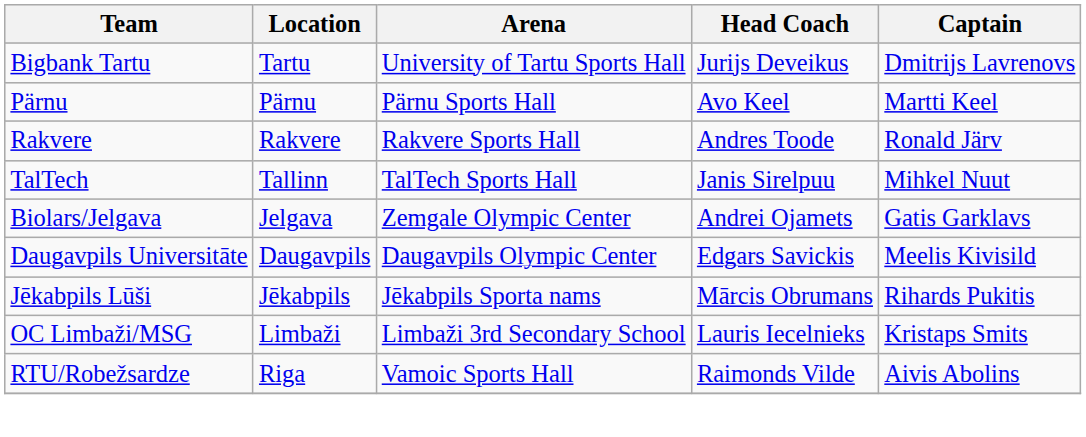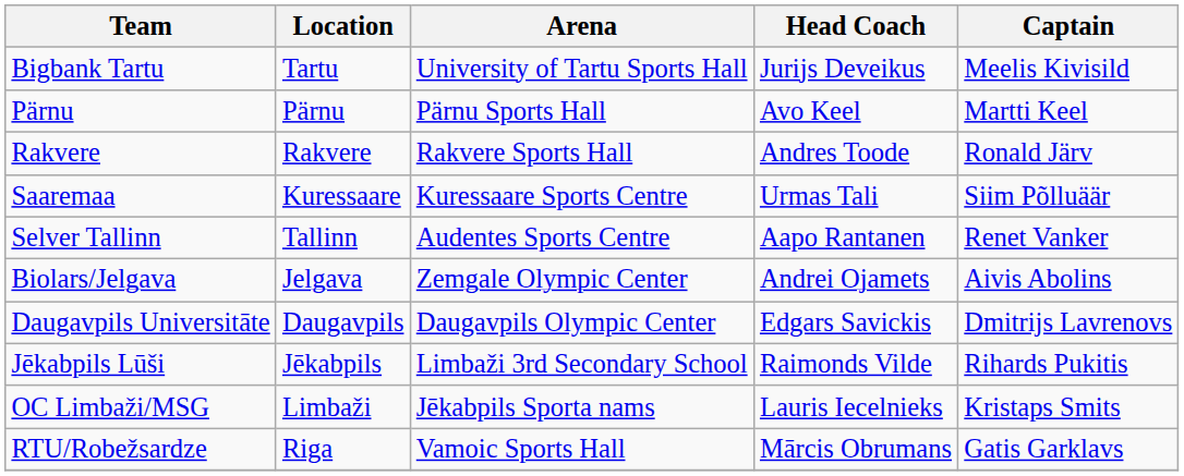Bigbank Tartu | Captain: Dmitrijs Lavrenovs -> Meelis Kivisild
+ row: Saaremaa | Kuressaare | Kuressaare Sports Centre | Urmas Tali | Siim Põlluäär
+ row: Selver Tallinn | Tallinn | Audentes Sports Centre | Aapo Rantanen | Renet Vanker
- row: TalTech | Tallinn | TalTech Sports Hall | Janis Sirelpuu | Mihkel Nuut
Biolars/Jelgava | Captain: Gatis Garklavs -> Aivis Abolins
Daugavpils Universitāte | Captain: Meelis Kivisild -> Dmitrijs Lavrenovs
Jēkabpils Lūši | Arena: Jēkabpils Sporta nams -> Limbaži 3rd Secondary School
Jēkabpils Lūši | Head Coach: Mārcis Obrumans -> Raimonds Vilde
OC Limbaži/MSG | Arena: Limbaži 3rd Secondary School -> Jēkabpils Sporta nams
RTU/Robežsardze | Head Coach: Raimonds Vilde -> Mārcis Obrumans
RTU/Robežsardze | Captain: Aivis Abolins -> Gatis Garklavs
